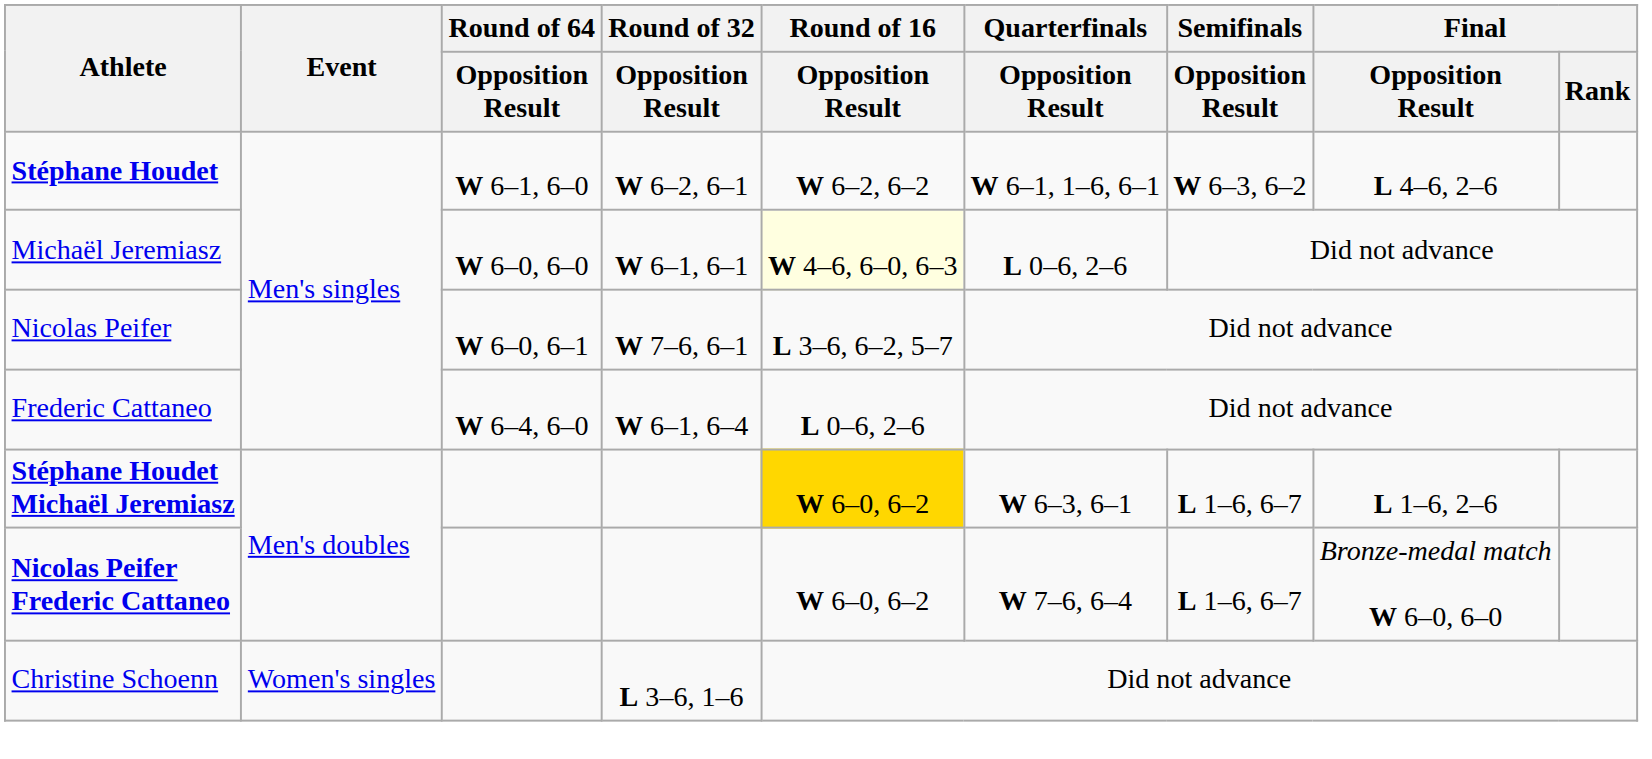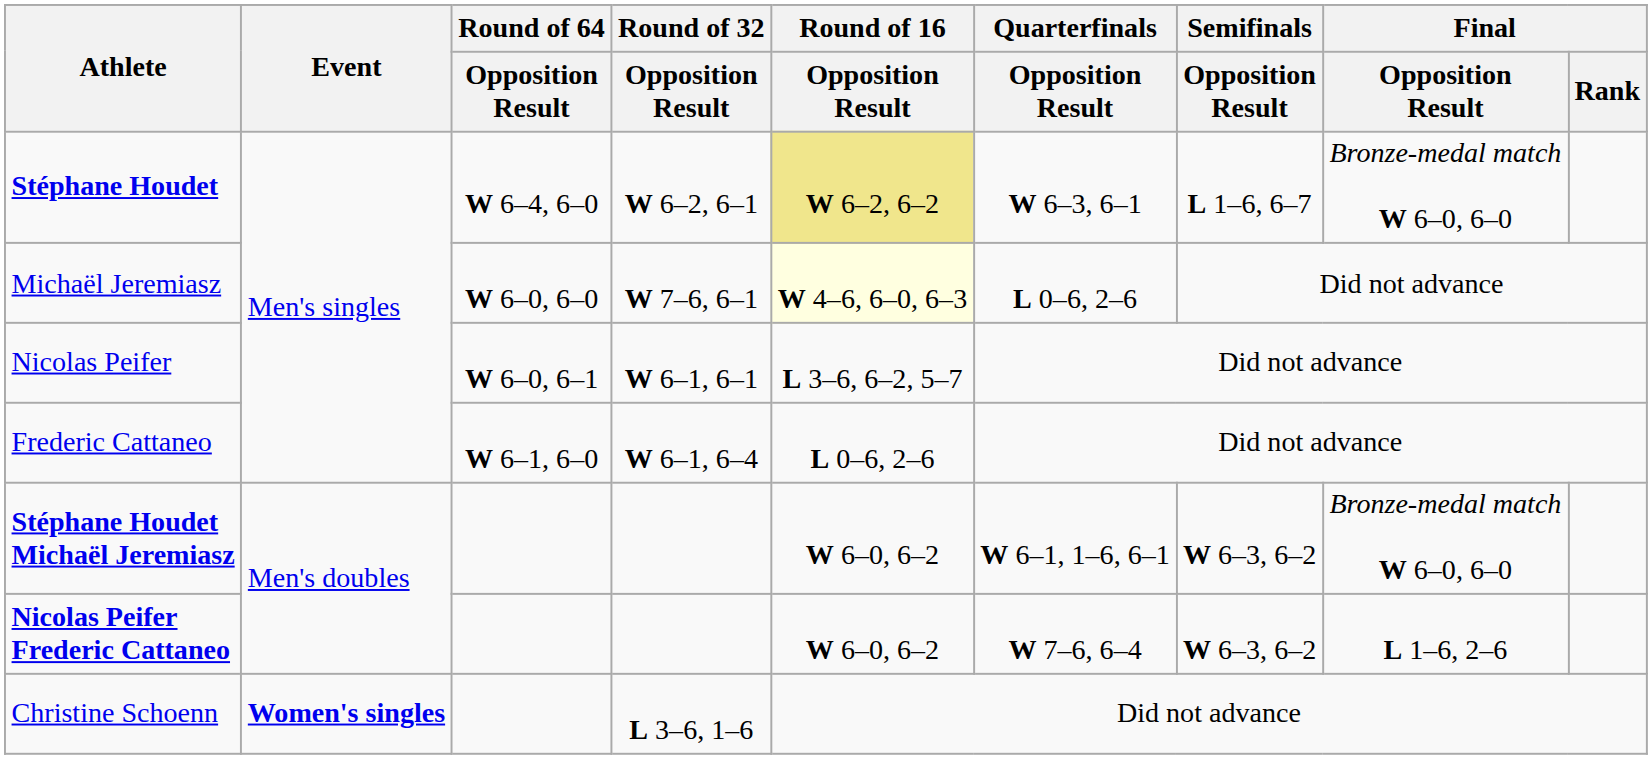Stéphane Houdet | Round of 64 / Opposition Result: W 6–1, 6–0 -> W 6–4, 6–0
Stéphane Houdet | Round of 16 / Opposition Result: no background -> khaki background
Stéphane Houdet | Quarterfinals / Opposition Result: W 6–1, 1–6, 6–1 -> W 6–3, 6–1
Stéphane Houdet | Semifinals / Opposition Result: W 6–3, 6–2 -> L 1–6, 6–7
Stéphane Houdet | Final / Opposition Result: L 4–6, 2–6 -> Bronze-medal match W 6–0, 6–0
Michaël Jeremiasz | Round of 32 / Opposition Result: W 6–1, 6–1 -> W 7–6, 6–1
Nicolas Peifer | Round of 32 / Opposition Result: W 7–6, 6–1 -> W 6–1, 6–1
Frederic Cattaneo | Round of 64 / Opposition Result: W 6–4, 6–0 -> W 6–1, 6–0
Stéphane Houdet Michaël Jeremiasz | Round of 16 / Opposition Result: gold background -> no background
Stéphane Houdet Michaël Jeremiasz | Quarterfinals / Opposition Result: W 6–3, 6–1 -> W 6–1, 1–6, 6–1
Stéphane Houdet Michaël Jeremiasz | Semifinals / Opposition Result: L 1–6, 6–7 -> W 6–3, 6–2
Stéphane Houdet Michaël Jeremiasz | Final / Opposition Result: L 1–6, 2–6 -> Bronze-medal match W 6–0, 6–0
Nicolas Peifer Frederic Cattaneo | Semifinals / Opposition Result: L 1–6, 6–7 -> W 6–3, 6–2
Nicolas Peifer Frederic Cattaneo | Final / Opposition Result: Bronze-medal match W 6–0, 6–0 -> L 1–6, 2–6
Christine Schoenn | Event: normal -> bold
